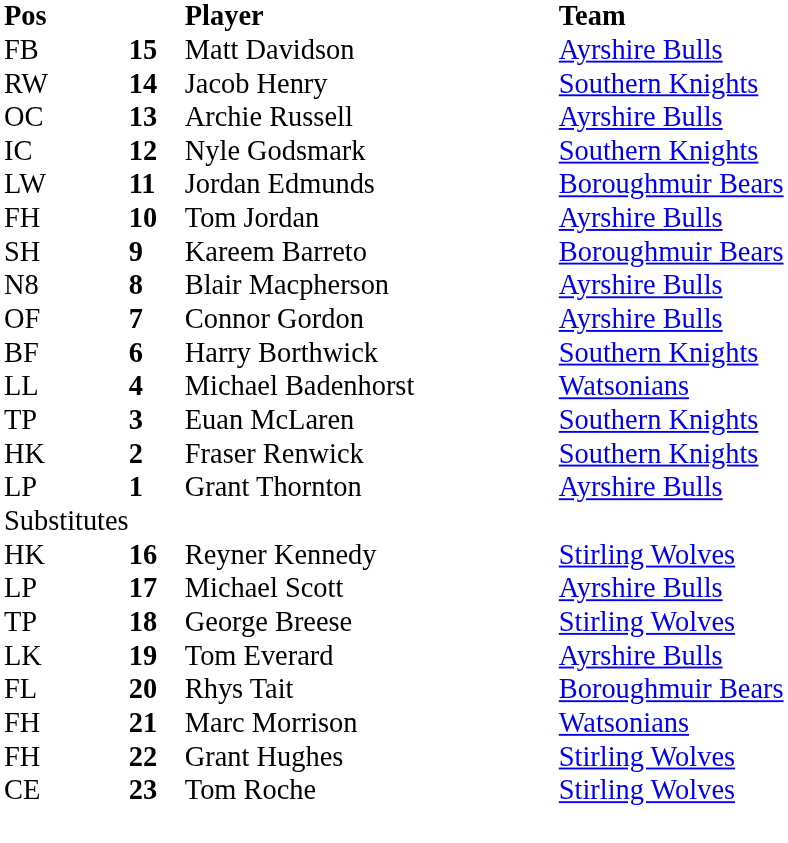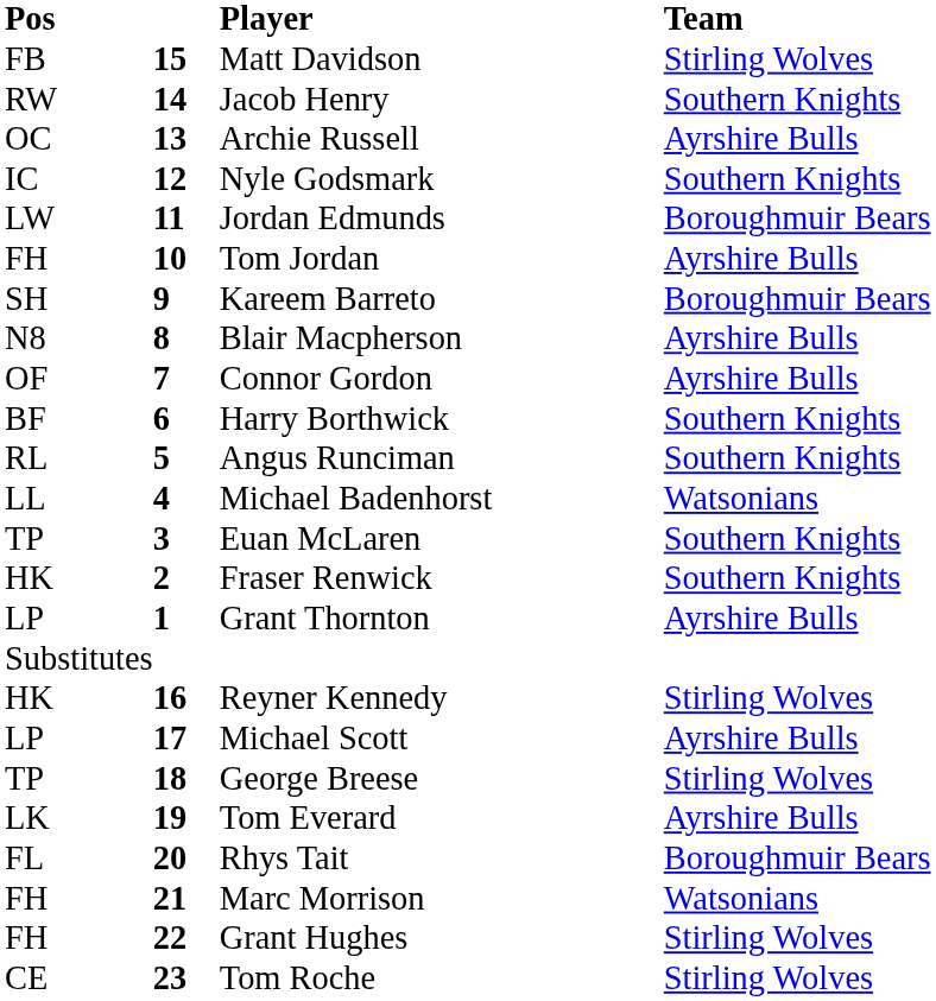Matt Davidson | Team: Ayrshire Bulls -> Stirling Wolves
+ row: RL | 5 | Angus Runciman | Southern Knights
